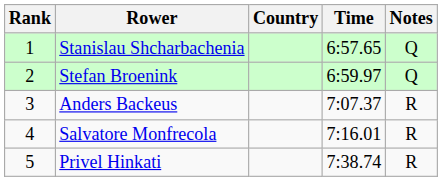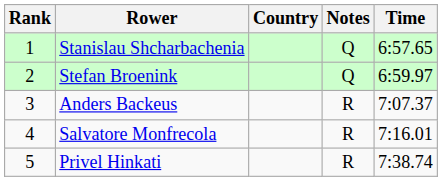columns swapped: Time <-> Notes
